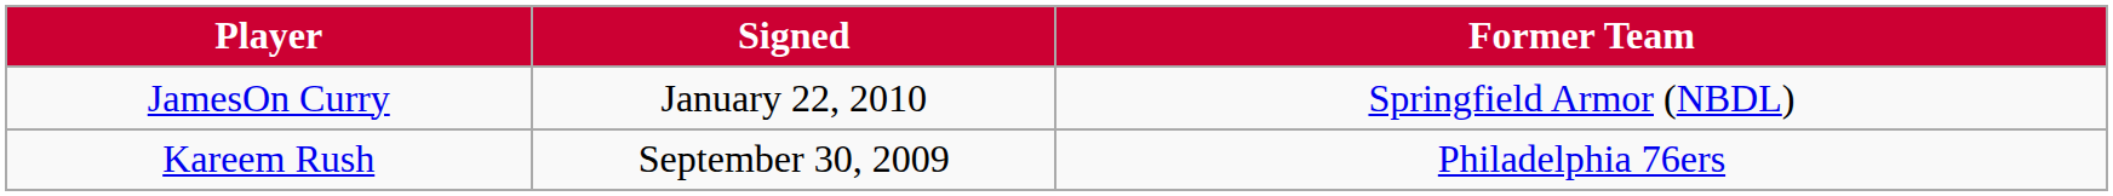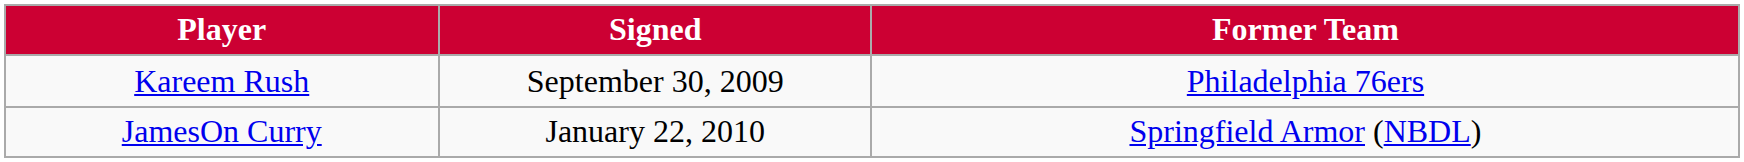rows swapped: Kareem Rush <-> JamesOn Curry
